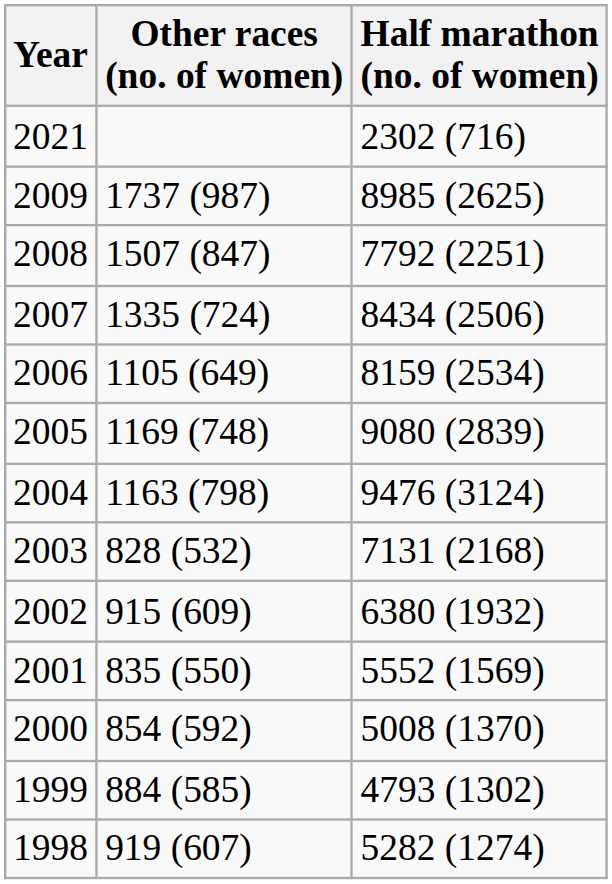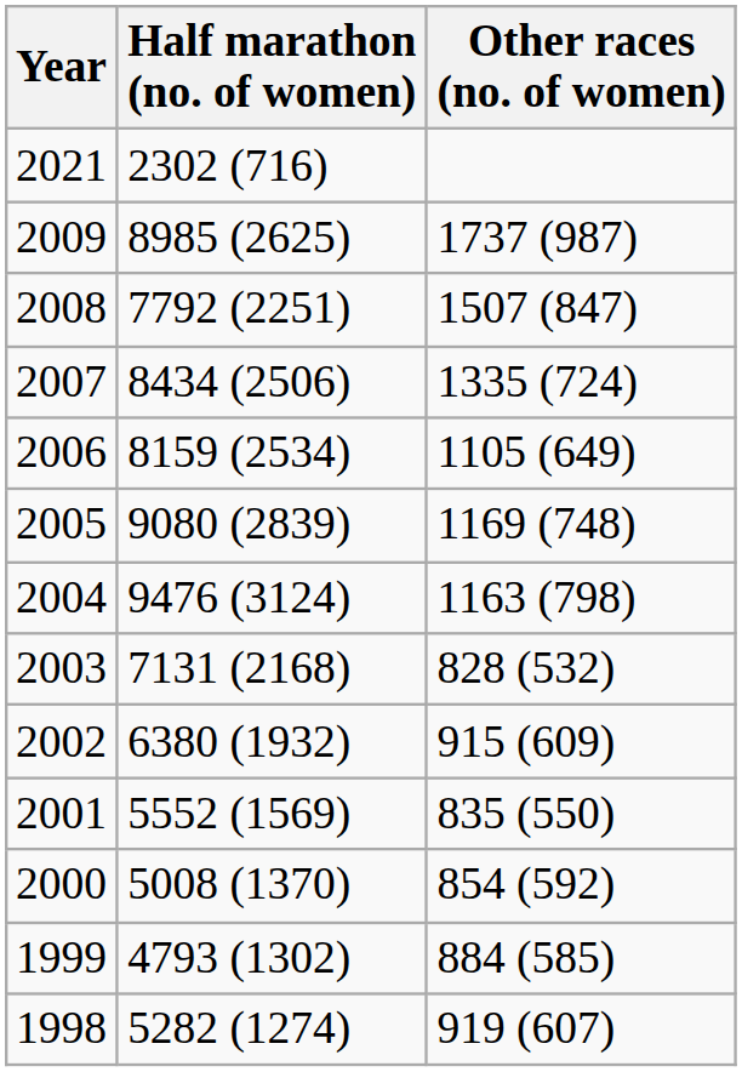columns swapped: Half marathon (no. of women) <-> Other races (no. of women)
